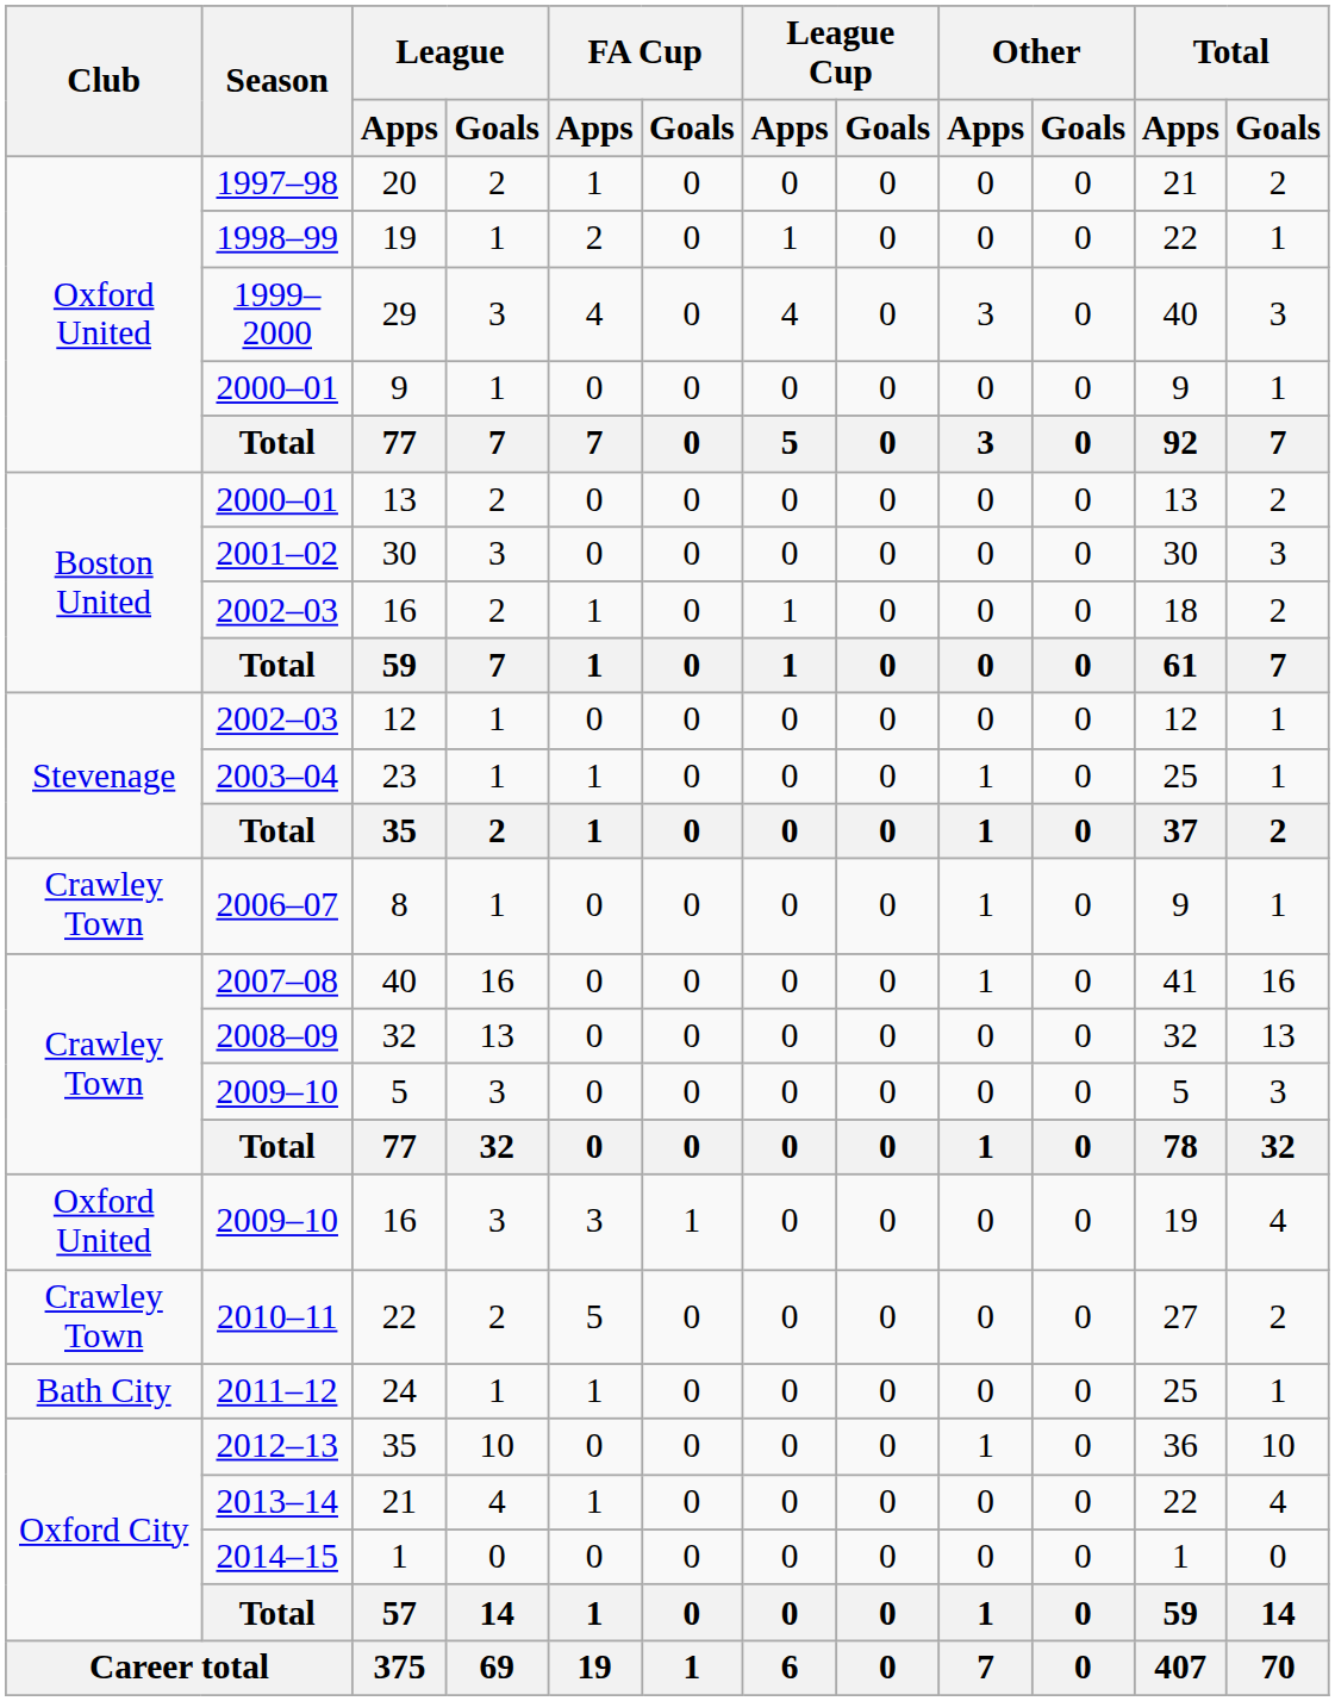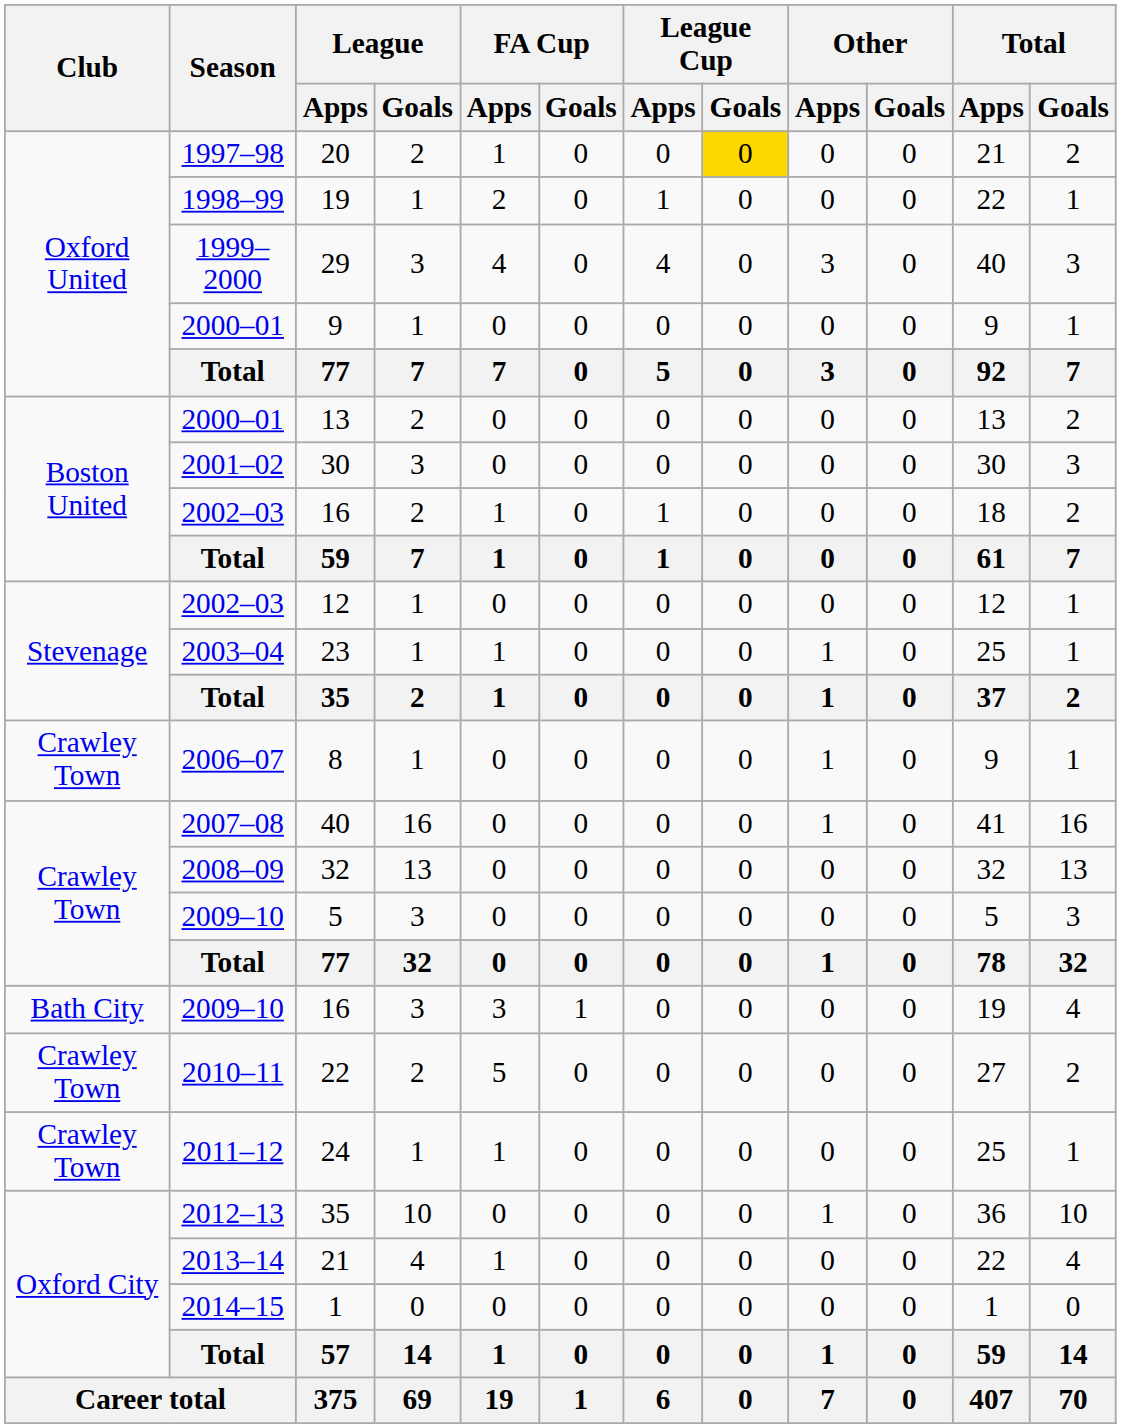20 | League Cup / Goals: no background -> gold background
2009–10 / 16 | Club: Oxford United -> Bath City
24 | Club: Bath City -> Crawley Town
